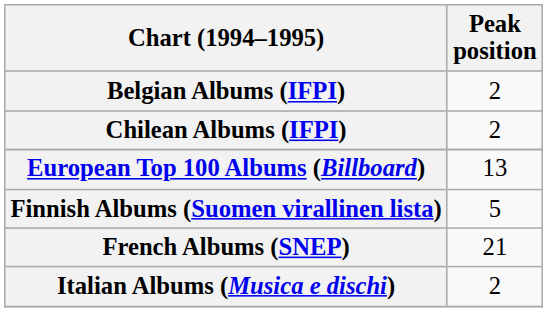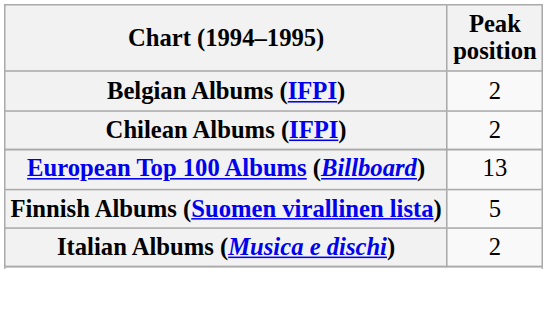- row: French Albums (SNEP) | 21
